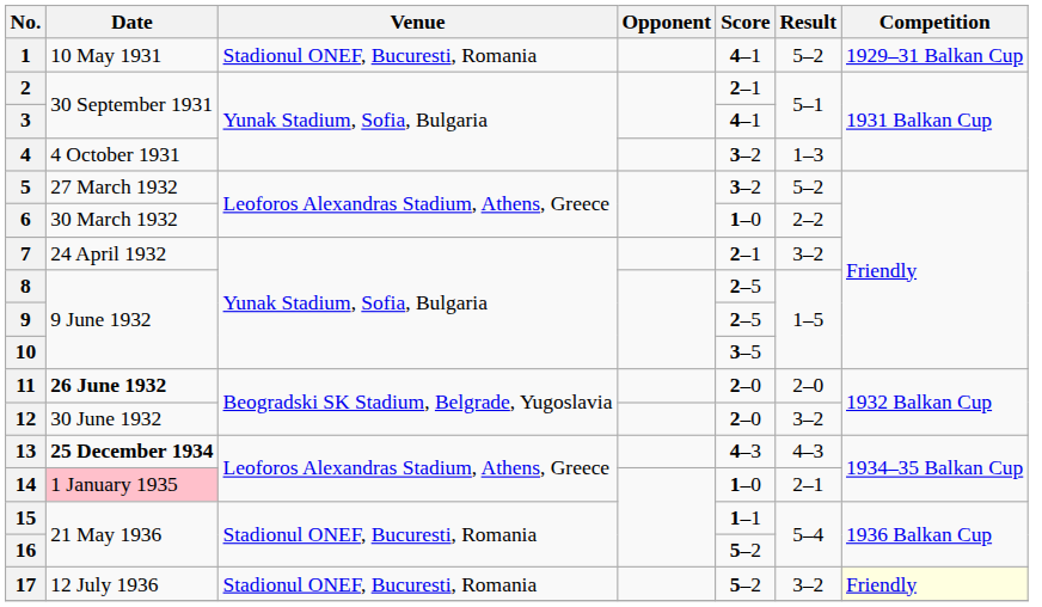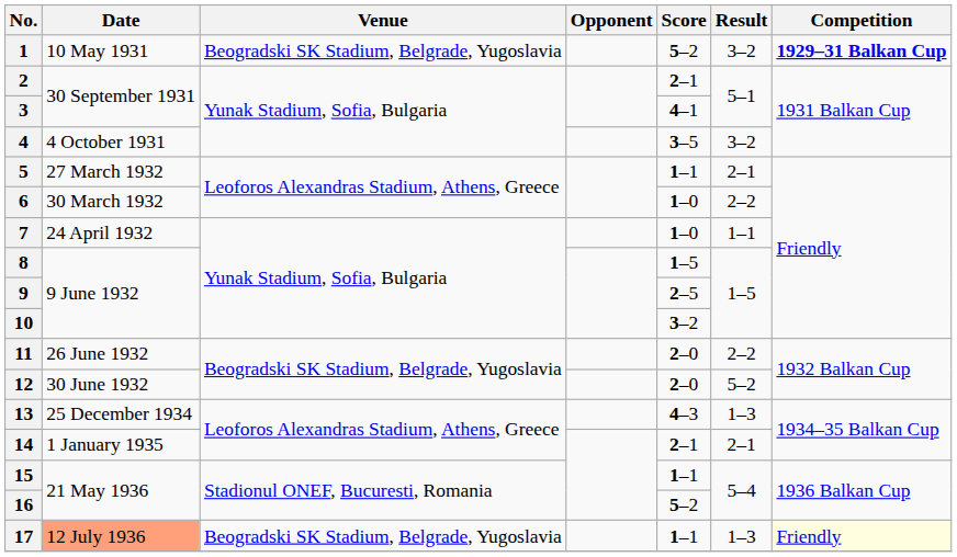1 | Venue: Stadionul ONEF, Bucuresti, Romania -> Beogradski SK Stadium, Belgrade, Yugoslavia
1 | Score: 4–1 -> 5–2
1 | Result: 5–2 -> 3–2
1 | Competition: normal -> bold
4 | Score: 3–2 -> 3–5
4 | Result: 1–3 -> 3–2
5 | Score: 3–2 -> 1–1
5 | Result: 5–2 -> 2–1
7 | Score: 2–1 -> 1–0
7 | Result: 3–2 -> 1–1
8 | Score: 2–5 -> 1–5
10 | Score: 3–5 -> 3–2
11 | Date: bold -> normal
11 | Result: 2–0 -> 2–2
12 | Result: 3–2 -> 5–2
13 | Date: bold -> normal
13 | Result: 4–3 -> 1–3
14 | Date: pink background -> no background
14 | Score: 1–0 -> 2–1
17 | Date: no background -> lightsalmon background
17 | Venue: Stadionul ONEF, Bucuresti, Romania -> Beogradski SK Stadium, Belgrade, Yugoslavia
17 | Score: 5–2 -> 1–1
17 | Result: 3–2 -> 1–3
